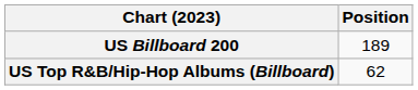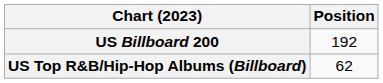US Billboard 200 | Position: 189 -> 192
